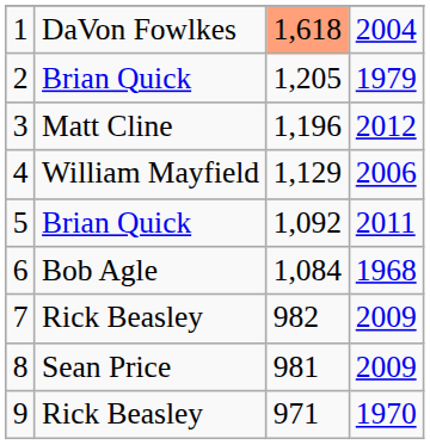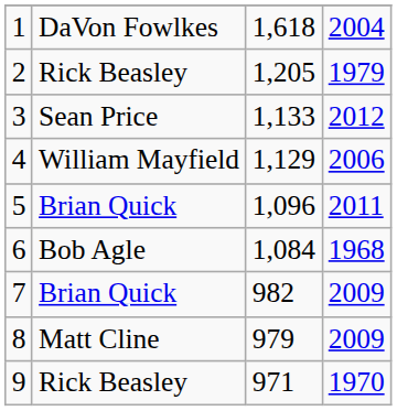1 | column 3: lightsalmon background -> no background
2 | column 2: Brian Quick -> Rick Beasley
3 | column 2: Matt Cline -> Sean Price
3 | column 3: 1,196 -> 1,133
5 | column 3: 1,092 -> 1,096
7 | column 2: Rick Beasley -> Brian Quick
8 | column 2: Sean Price -> Matt Cline
8 | column 3: 981 -> 979
